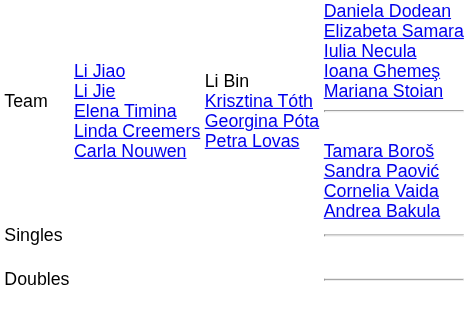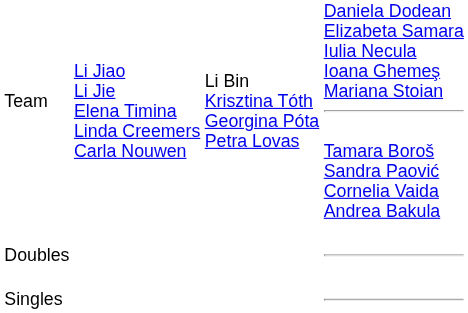rows swapped: Singles <-> Doubles
